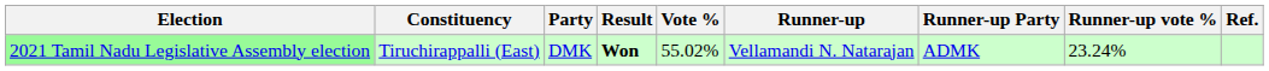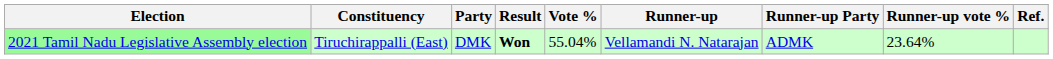2021 Tamil Nadu Legislative Assembly election | Vote %: 55.02% -> 55.04%
2021 Tamil Nadu Legislative Assembly election | Runner-up vote %: 23.24% -> 23.64%
